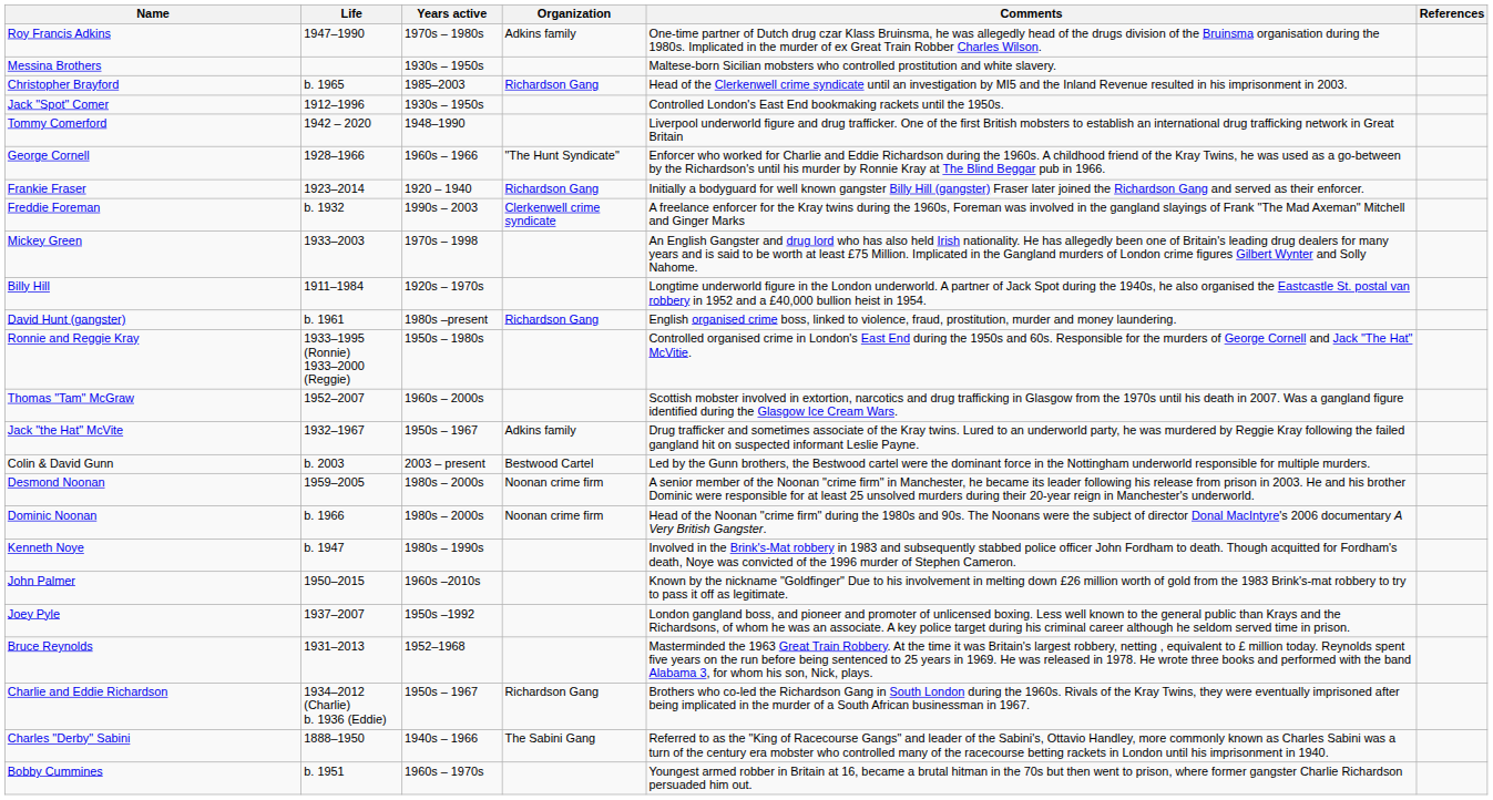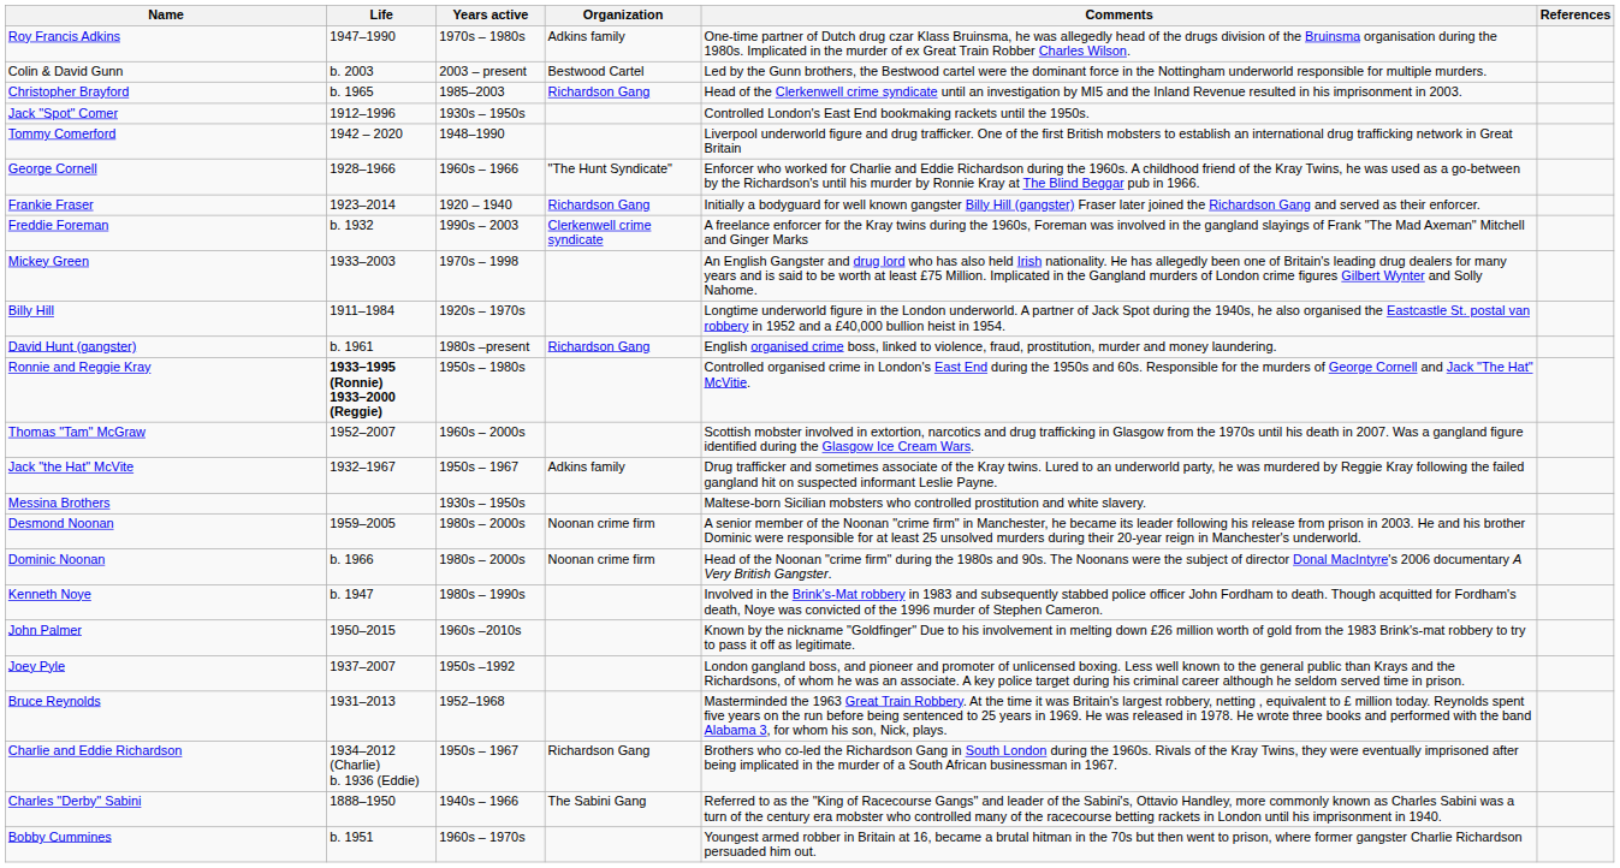rows swapped: Colin & David Gunn <-> Messina Brothers
Ronnie and Reggie Kray | Life: normal -> bold
